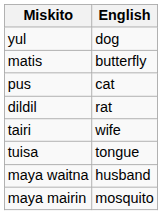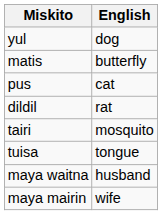tairi | English: wife -> mosquito
maya mairin | English: mosquito -> wife
